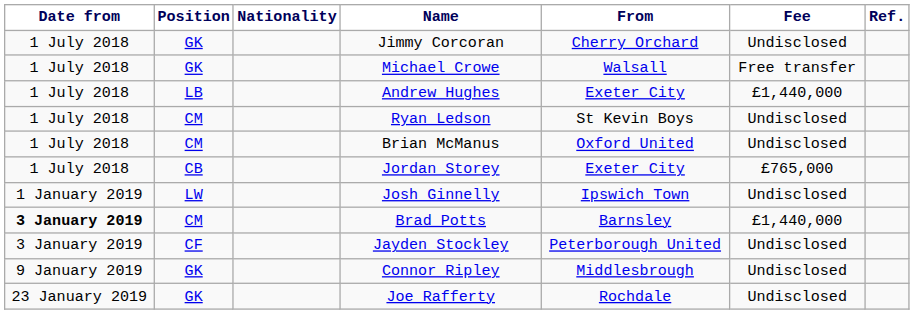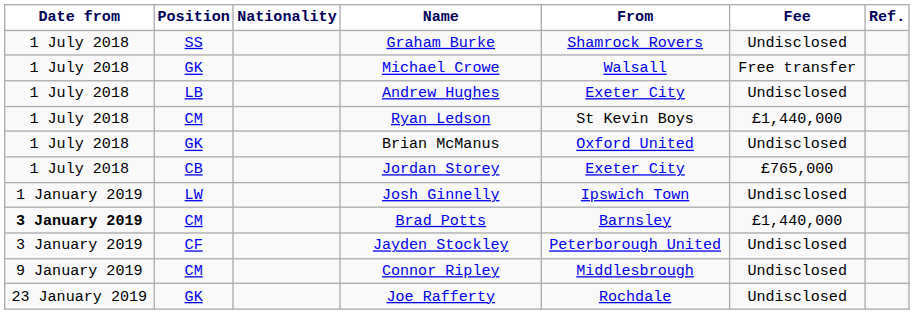+ row: 1 July 2018 | SS | Graham Burke | Shamrock Rovers | Undisclosed
- row: 1 July 2018 | GK | Jimmy Corcoran | Cherry Orchard | Undisclosed
Andrew Hughes | Fee: £1,440,000 -> Undisclosed
Ryan Ledson | Fee: Undisclosed -> £1,440,000
Brian McManus | Position: CM -> GK
Connor Ripley | Position: GK -> CM
